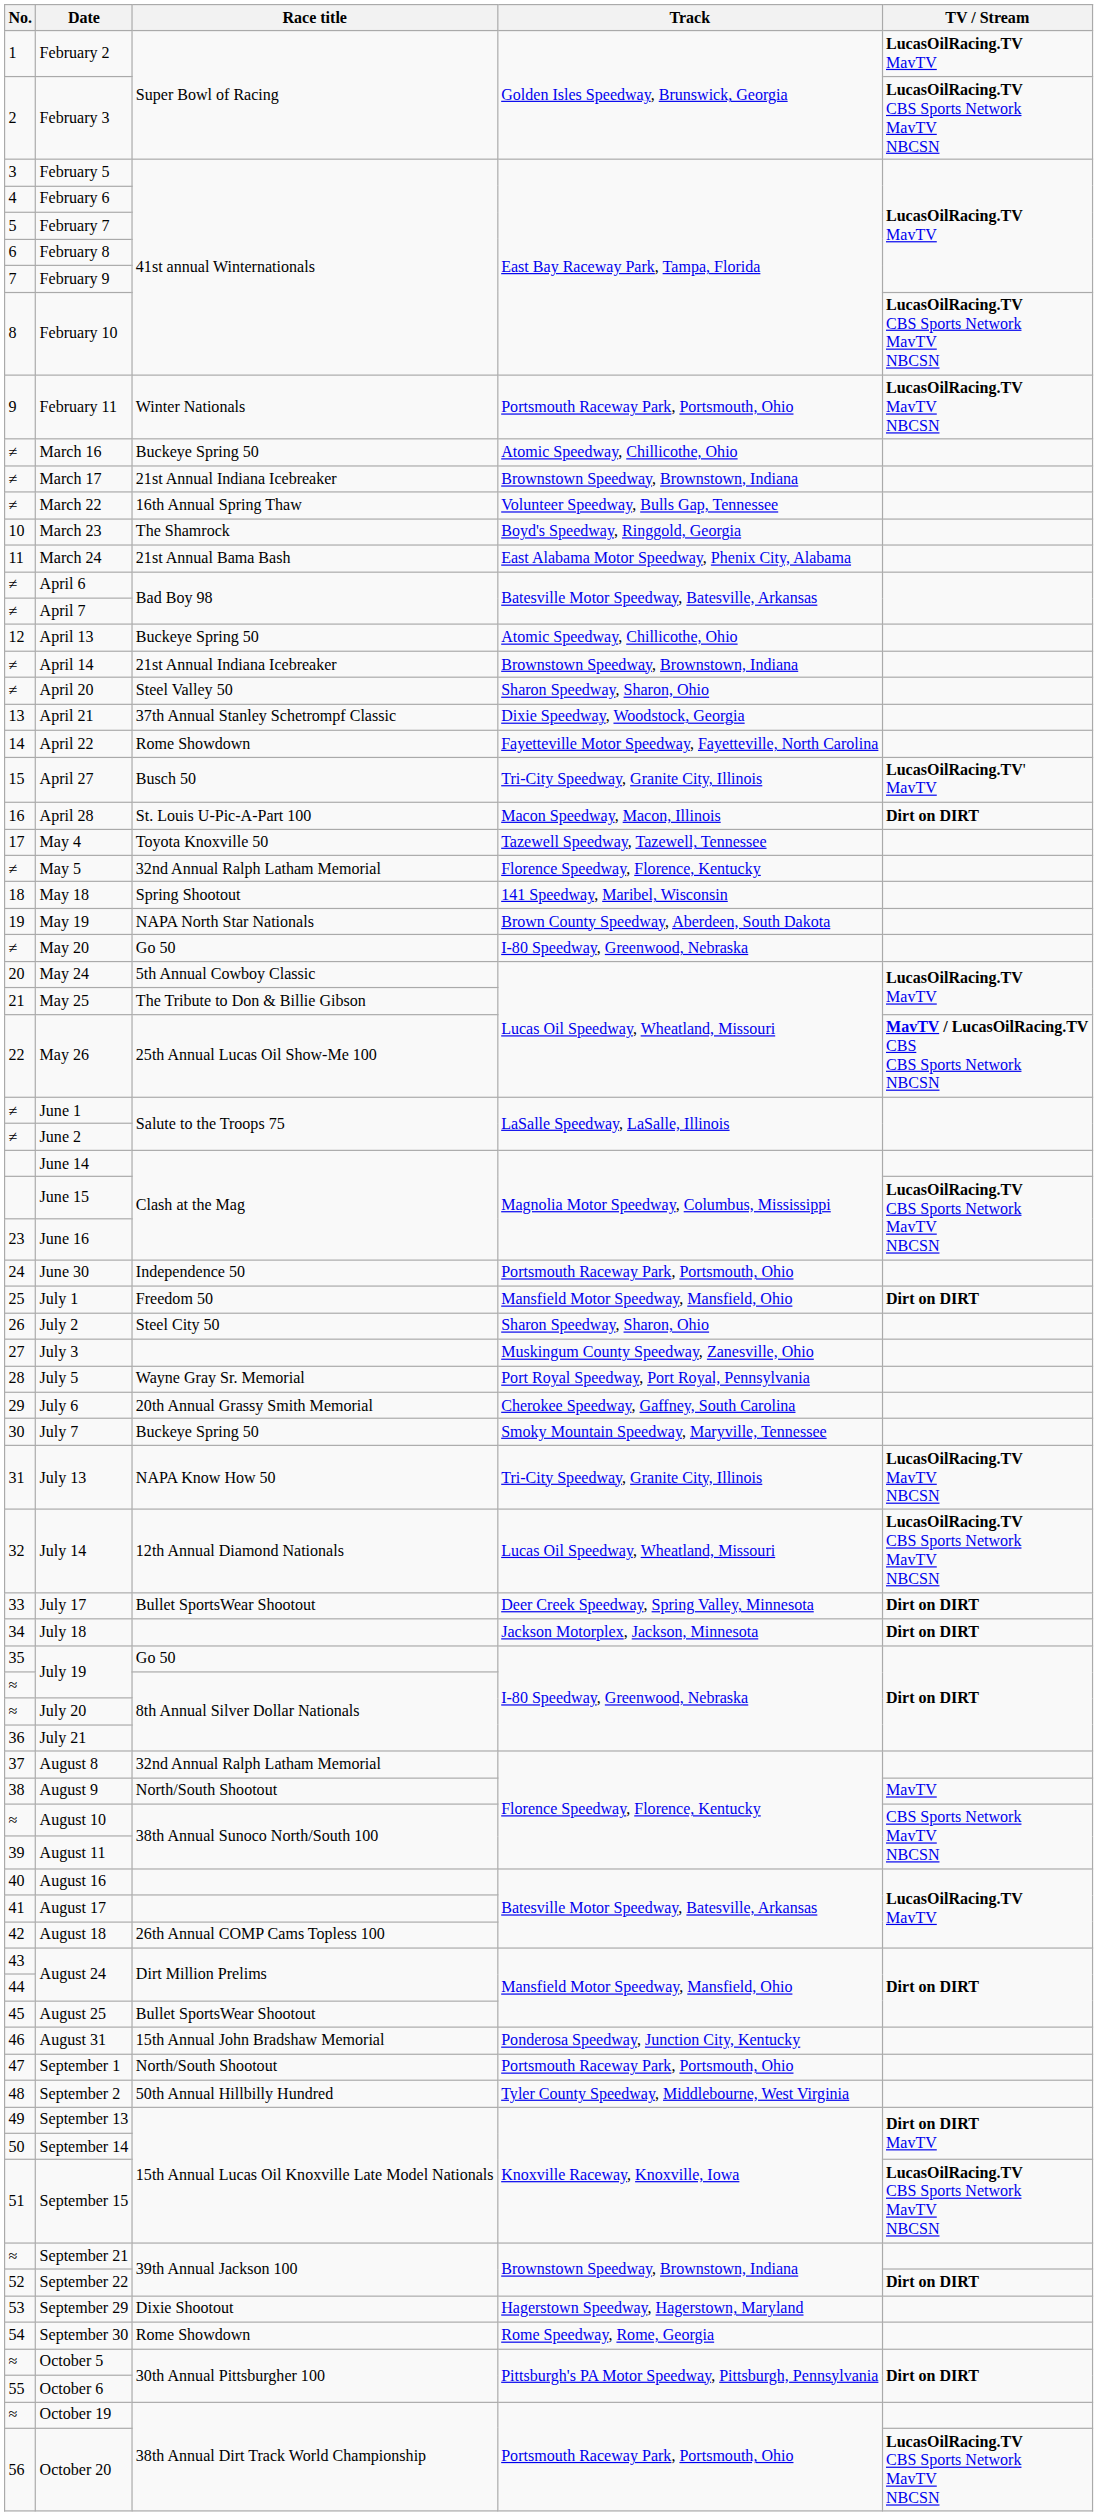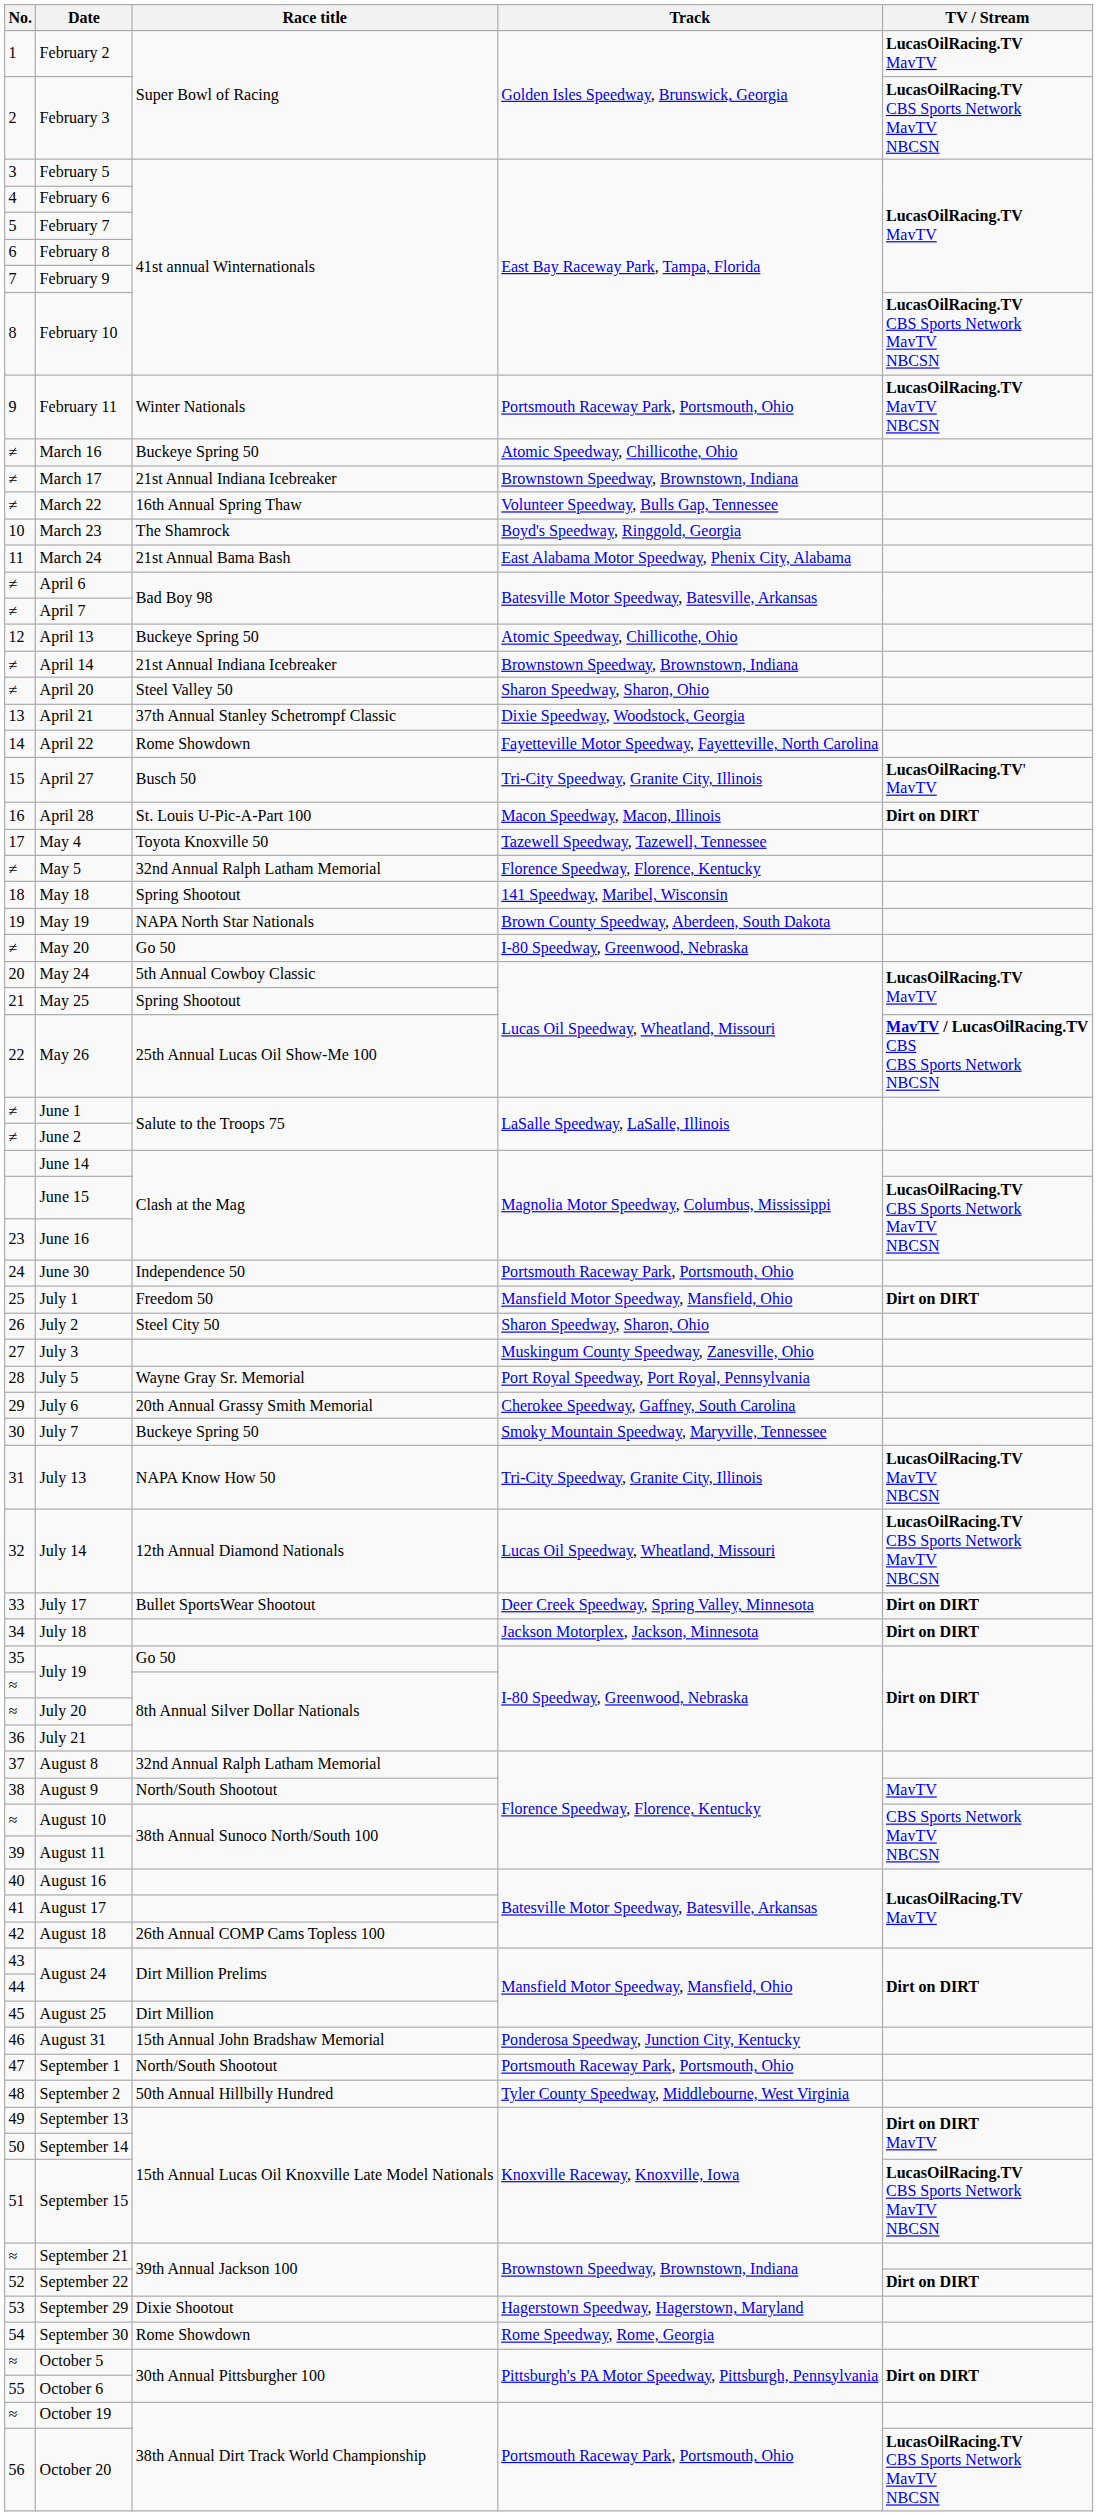May 25 | Race title: The Tribute to Don & Billie Gibson -> Spring Shootout
August 25 | Race title: Bullet SportsWear Shootout -> Dirt Million
